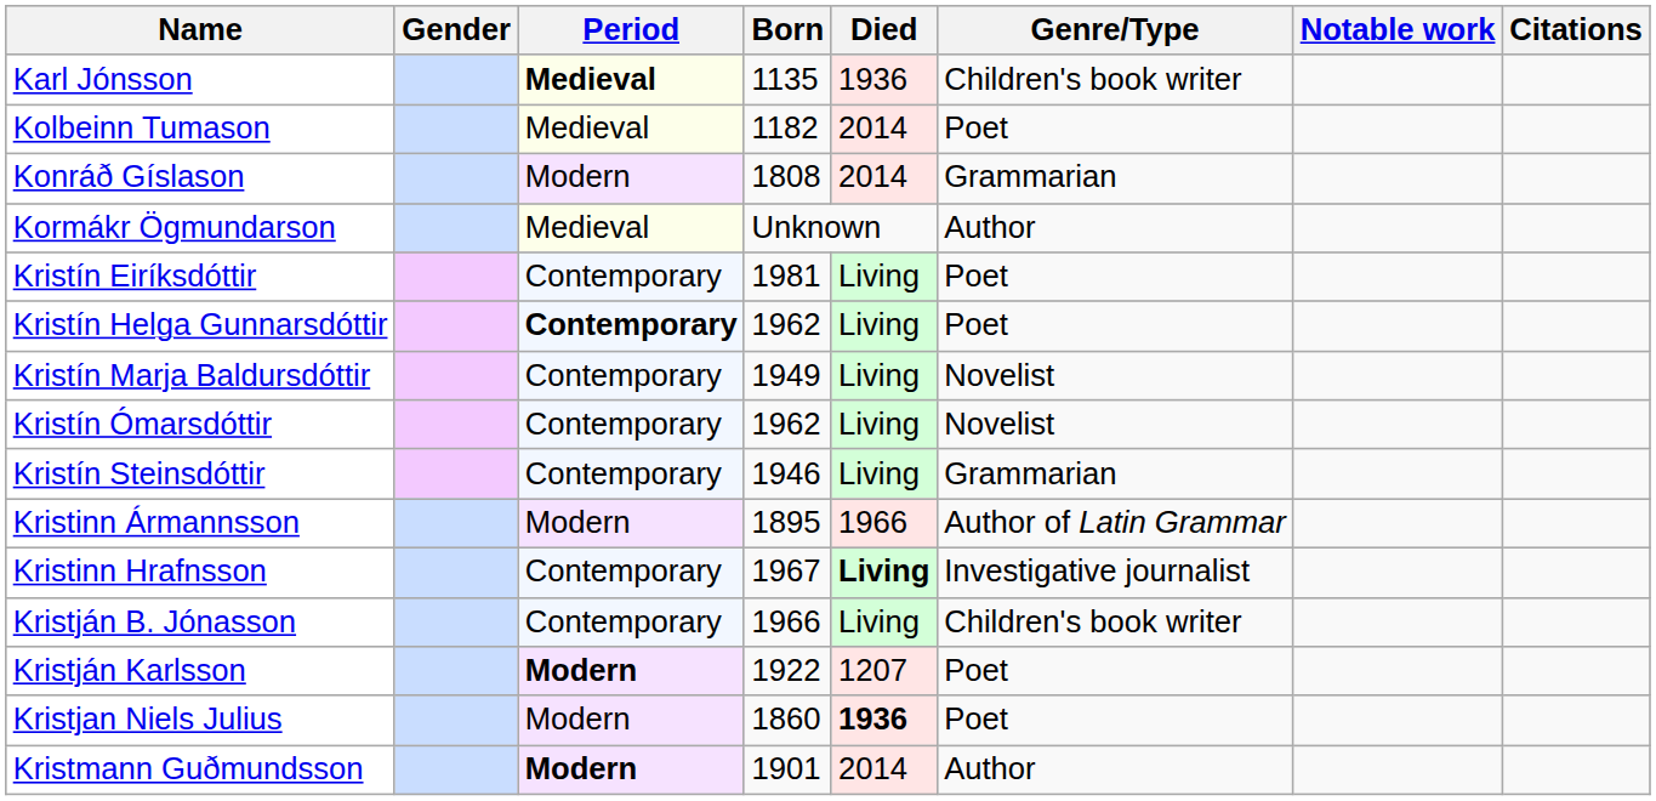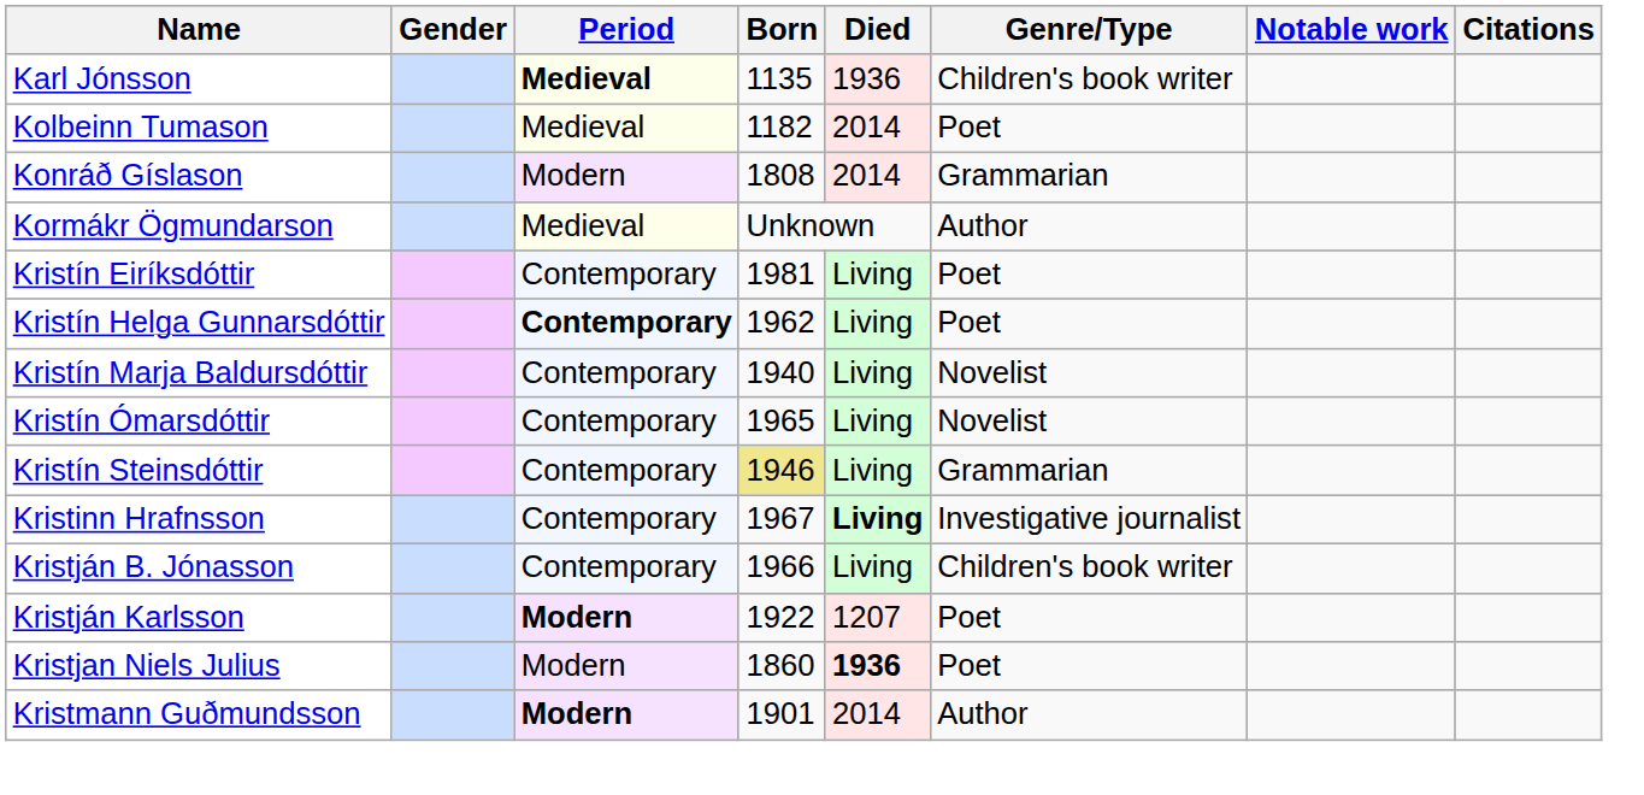Kristín Marja Baldursdóttir | Born: 1949 -> 1940
Kristín Ómarsdóttir | Born: 1962 -> 1965
Kristín Steinsdóttir | Born: no background -> khaki background
- row: Kristinn Ármannsson | Modern | 1895 | 1966 | Author of Latin Grammar
